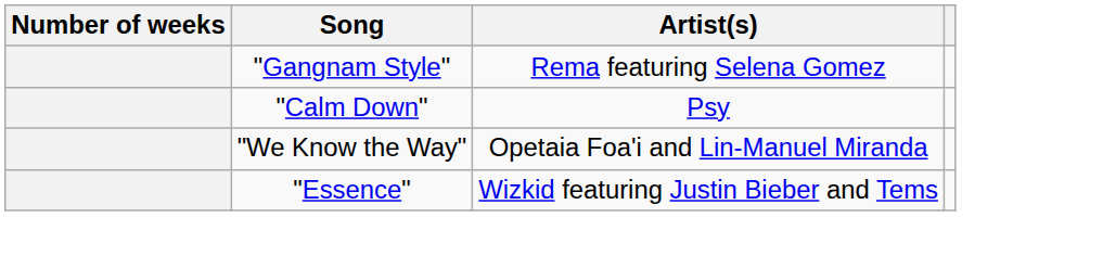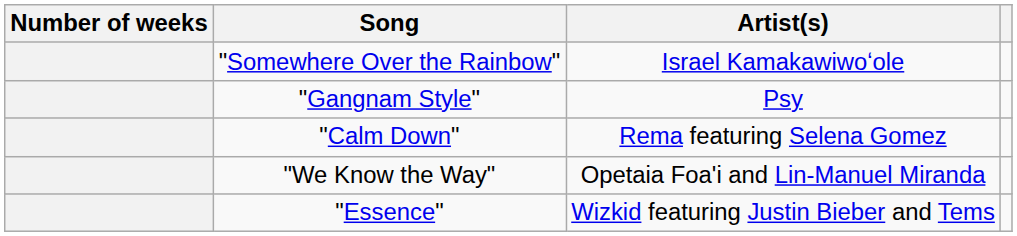+ row: "Somewhere Over the Rainbow" | Israel Kamakawiwoʻole
"Gangnam Style" | Artist(s): Rema featuring Selena Gomez -> Psy
"Calm Down" | Artist(s): Psy -> Rema featuring Selena Gomez
